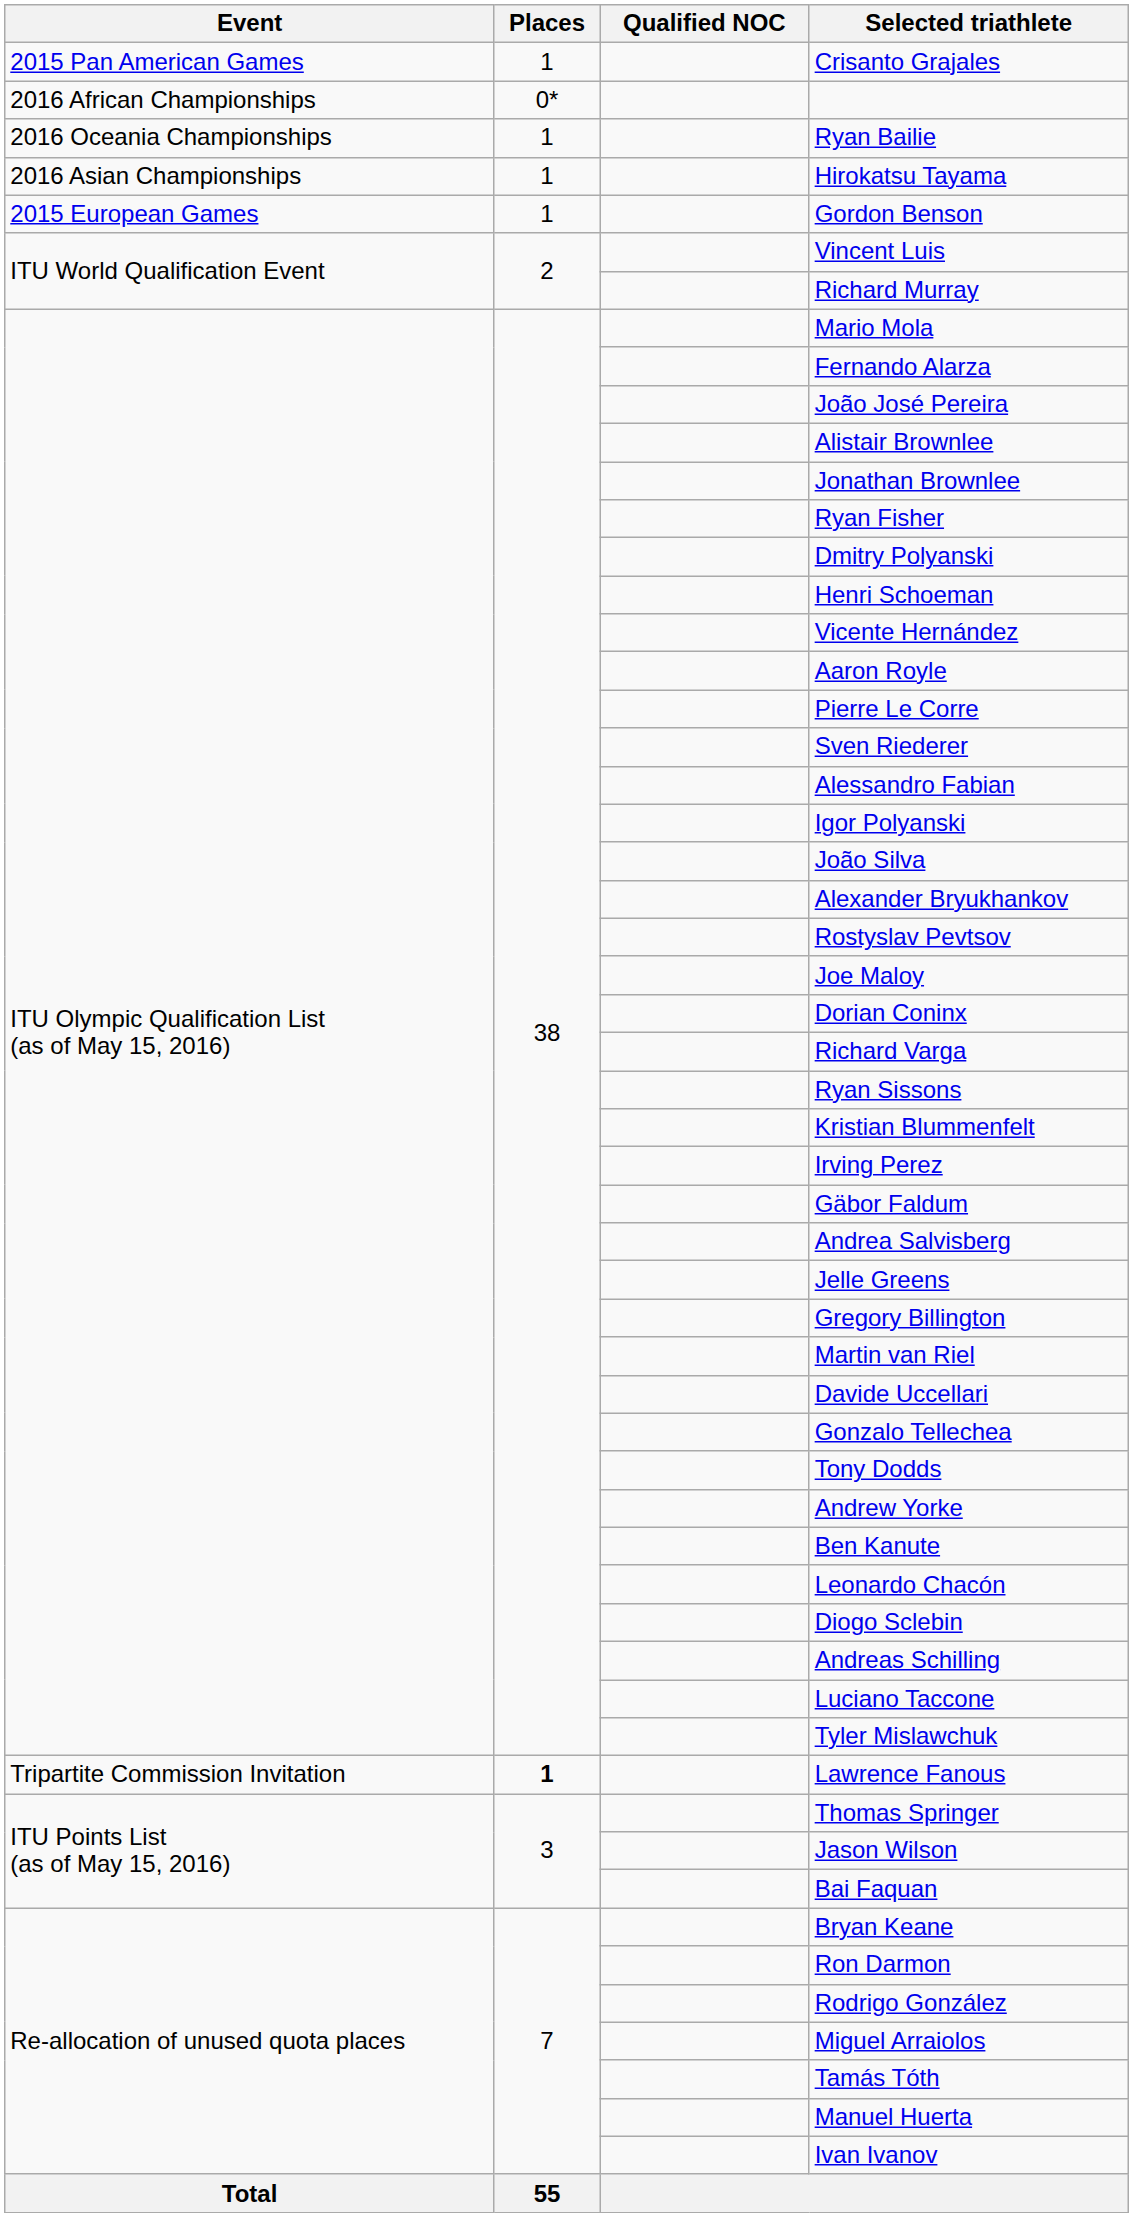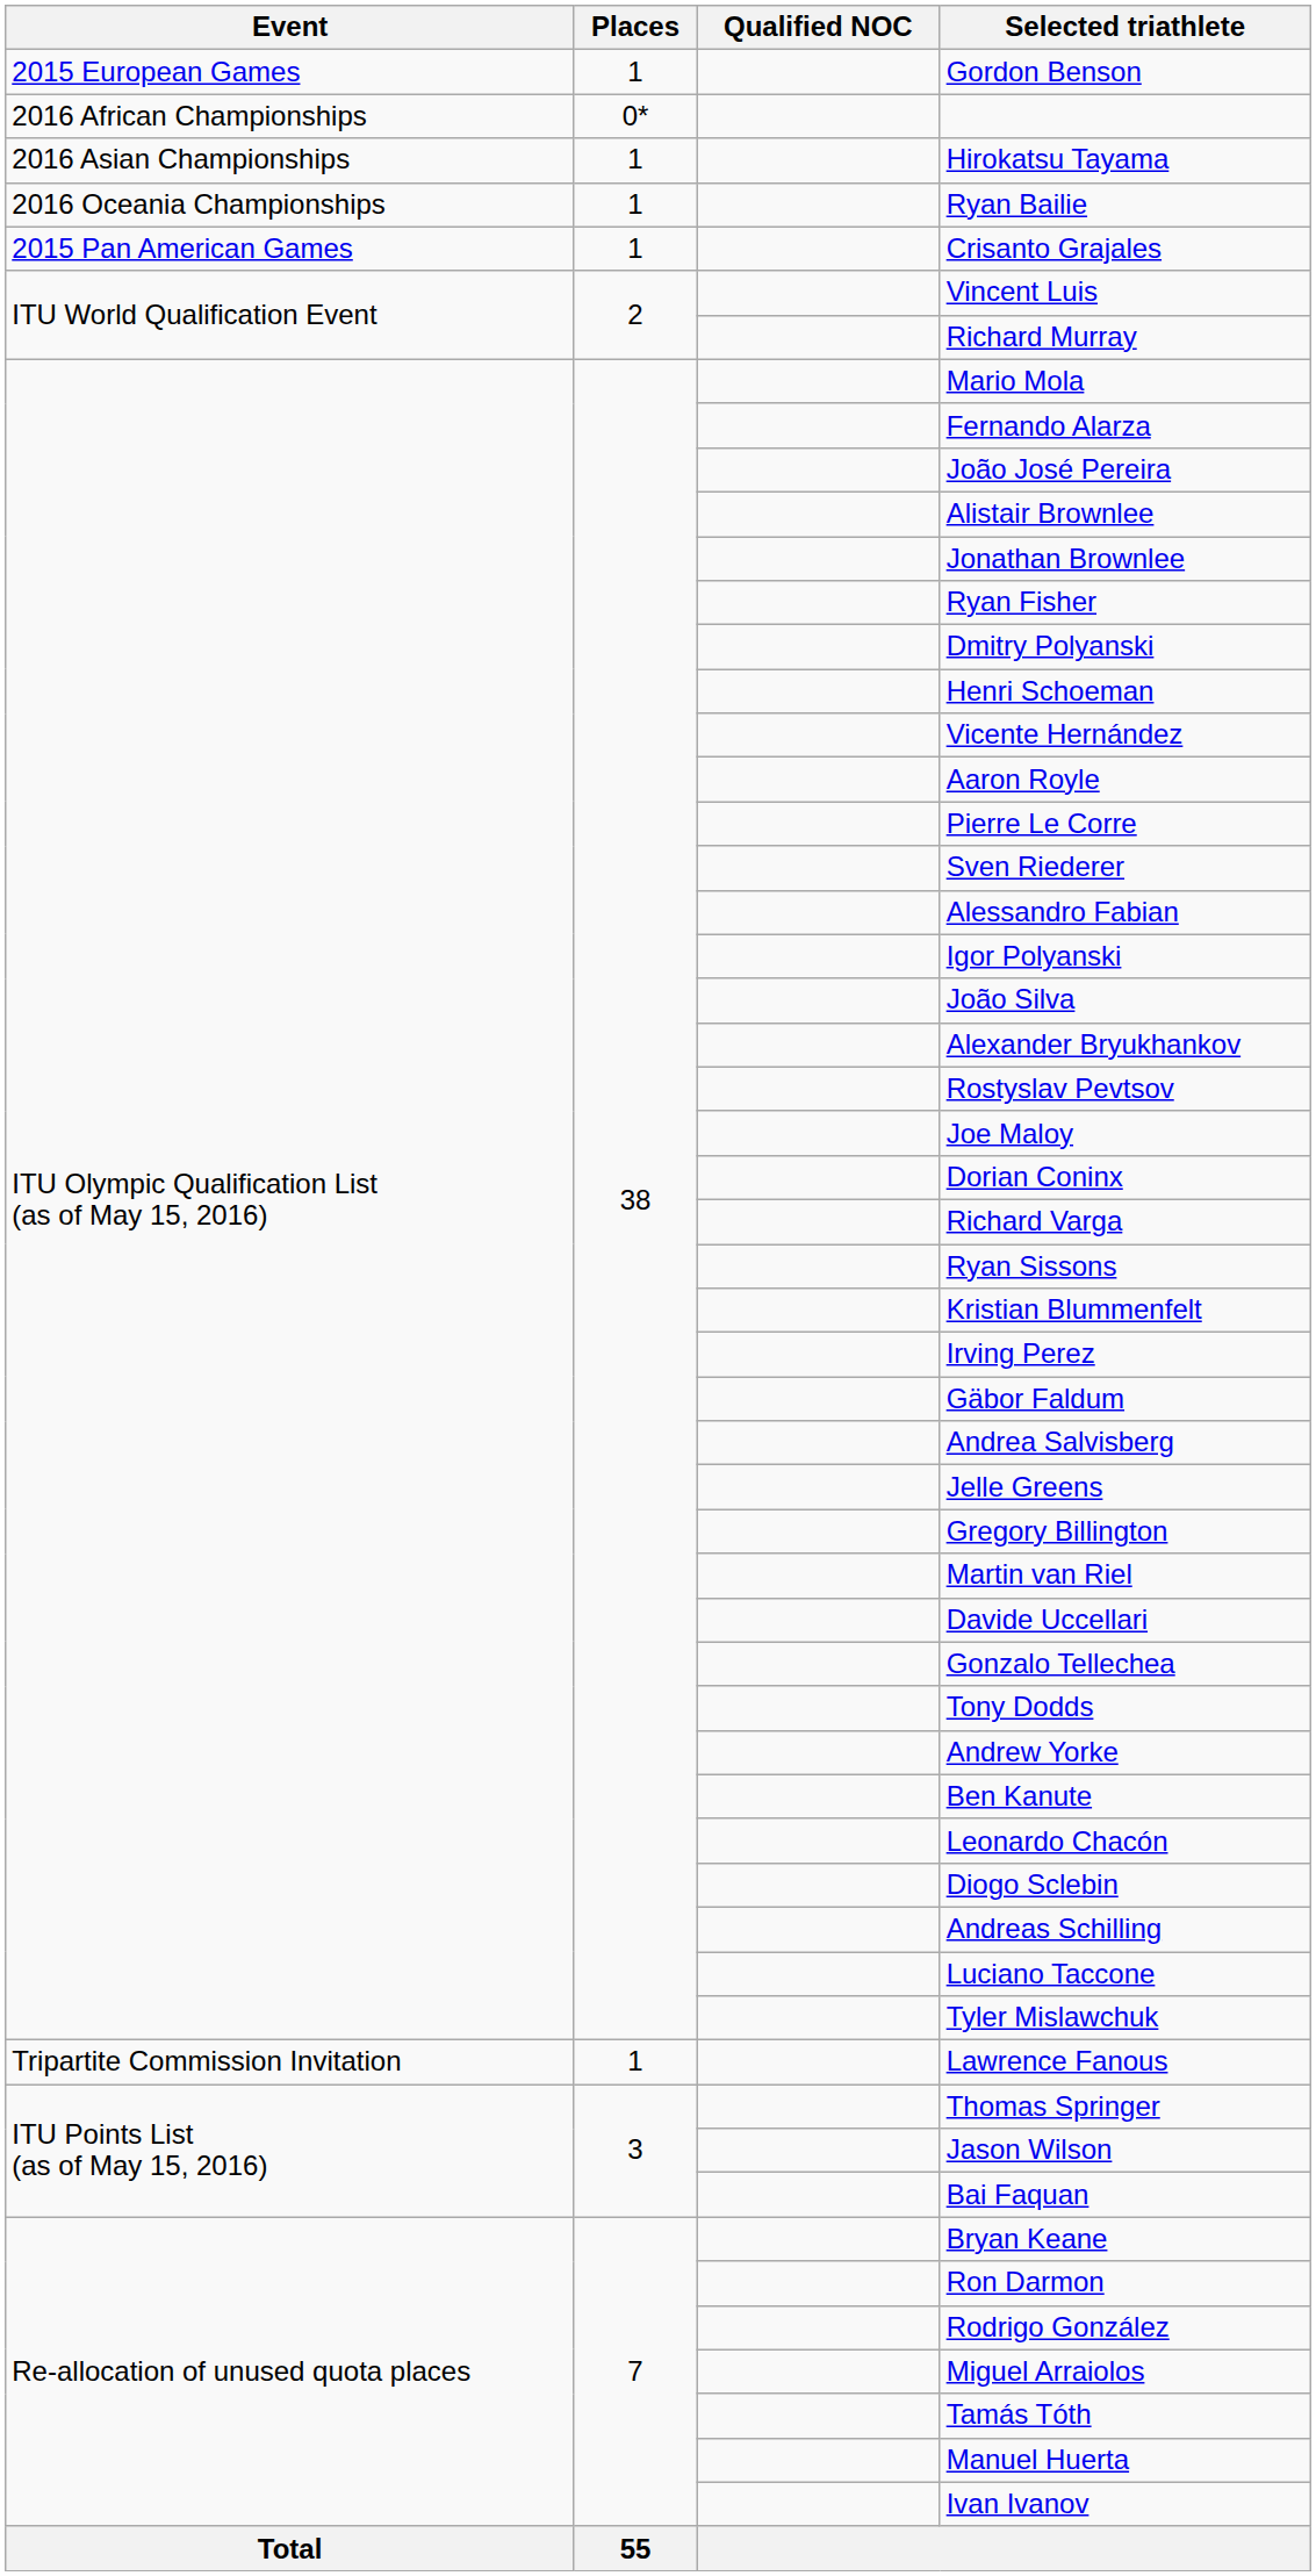rows swapped: Gordon Benson <-> Crisanto Grajales
rows swapped: Hirokatsu Tayama <-> Ryan Bailie
Lawrence Fanous | Places: bold -> normal
